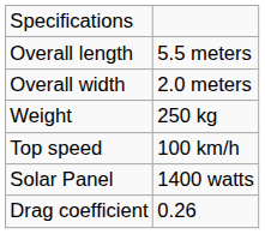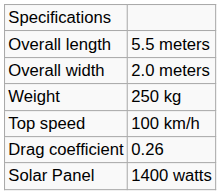rows swapped: Drag coefficient <-> Solar Panel
